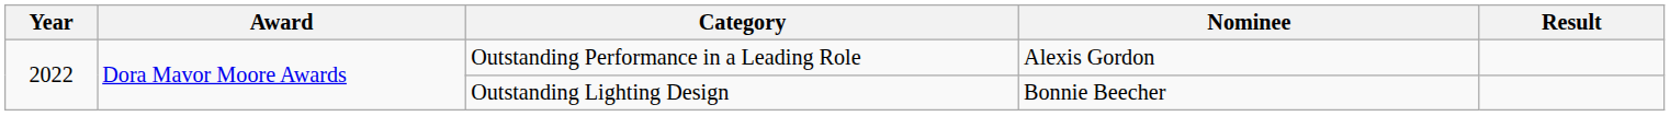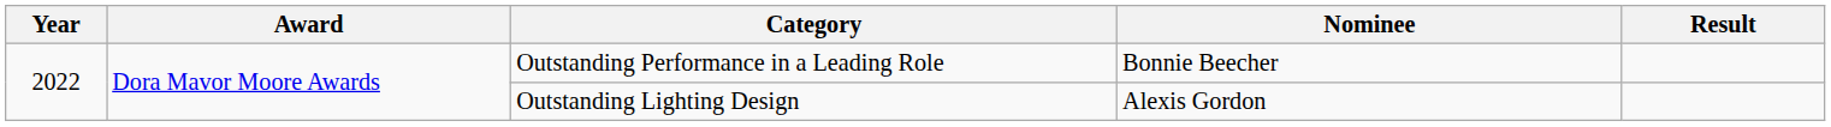Outstanding Performance in a Leading Role | Nominee: Alexis Gordon -> Bonnie Beecher
Outstanding Lighting Design | Nominee: Bonnie Beecher -> Alexis Gordon
